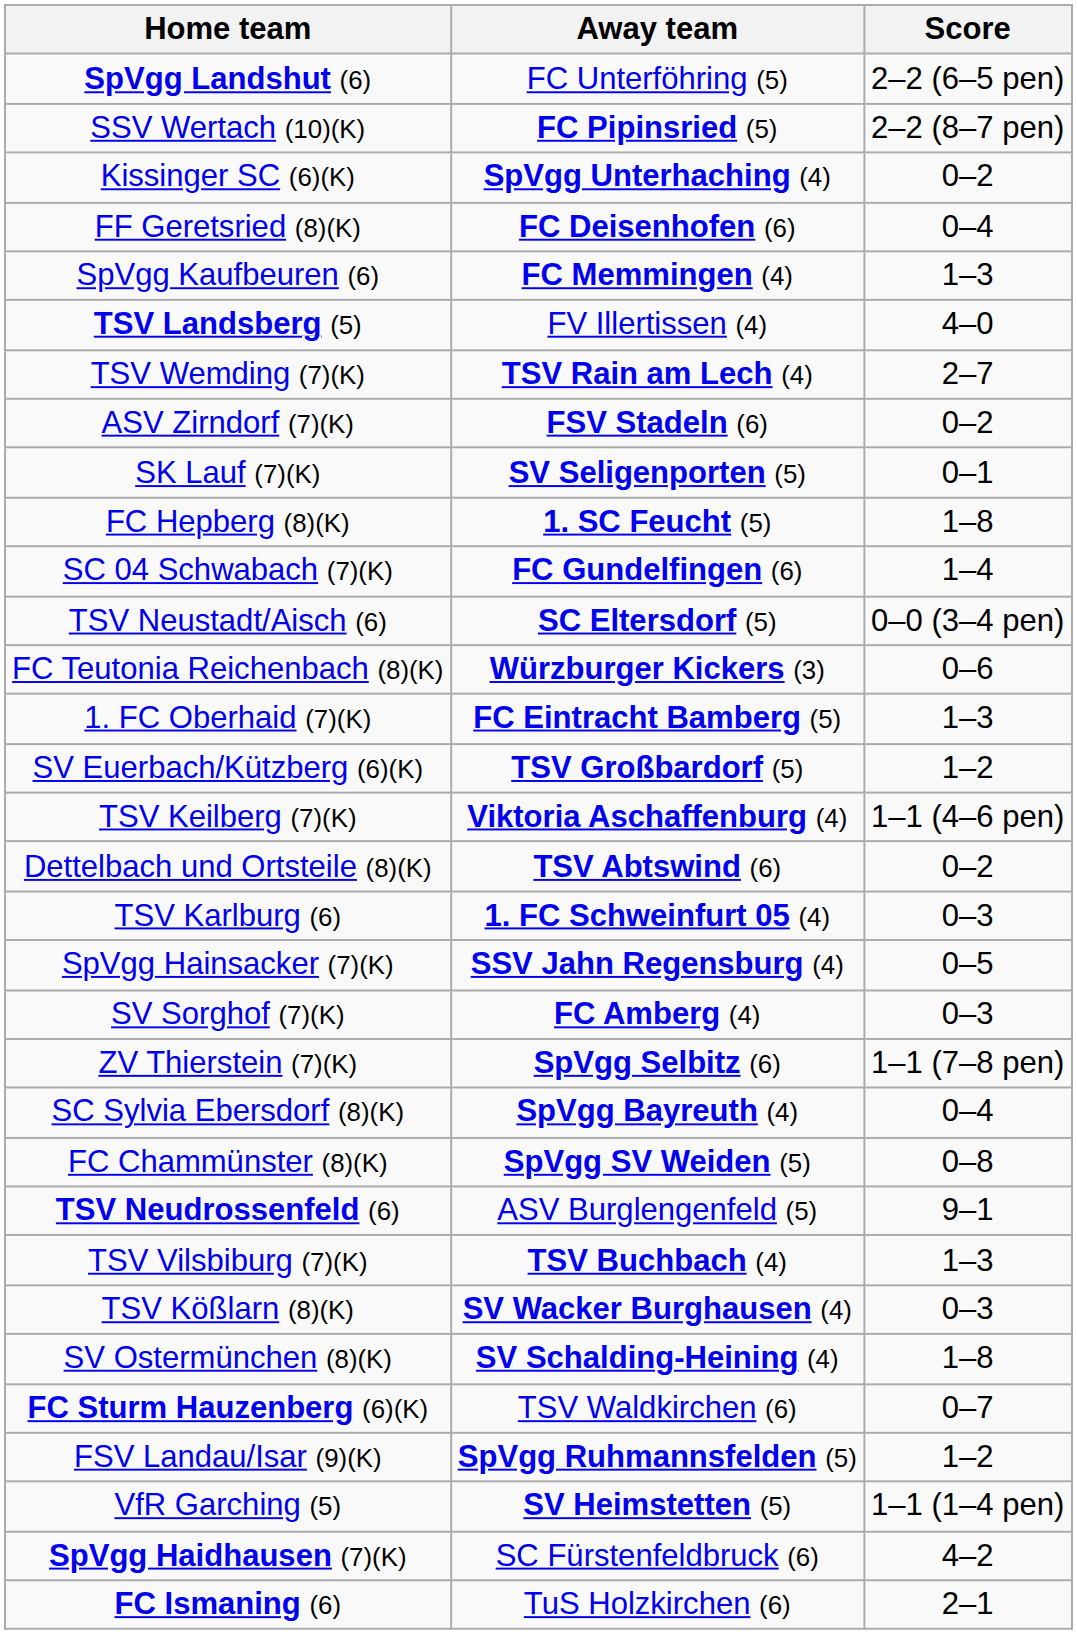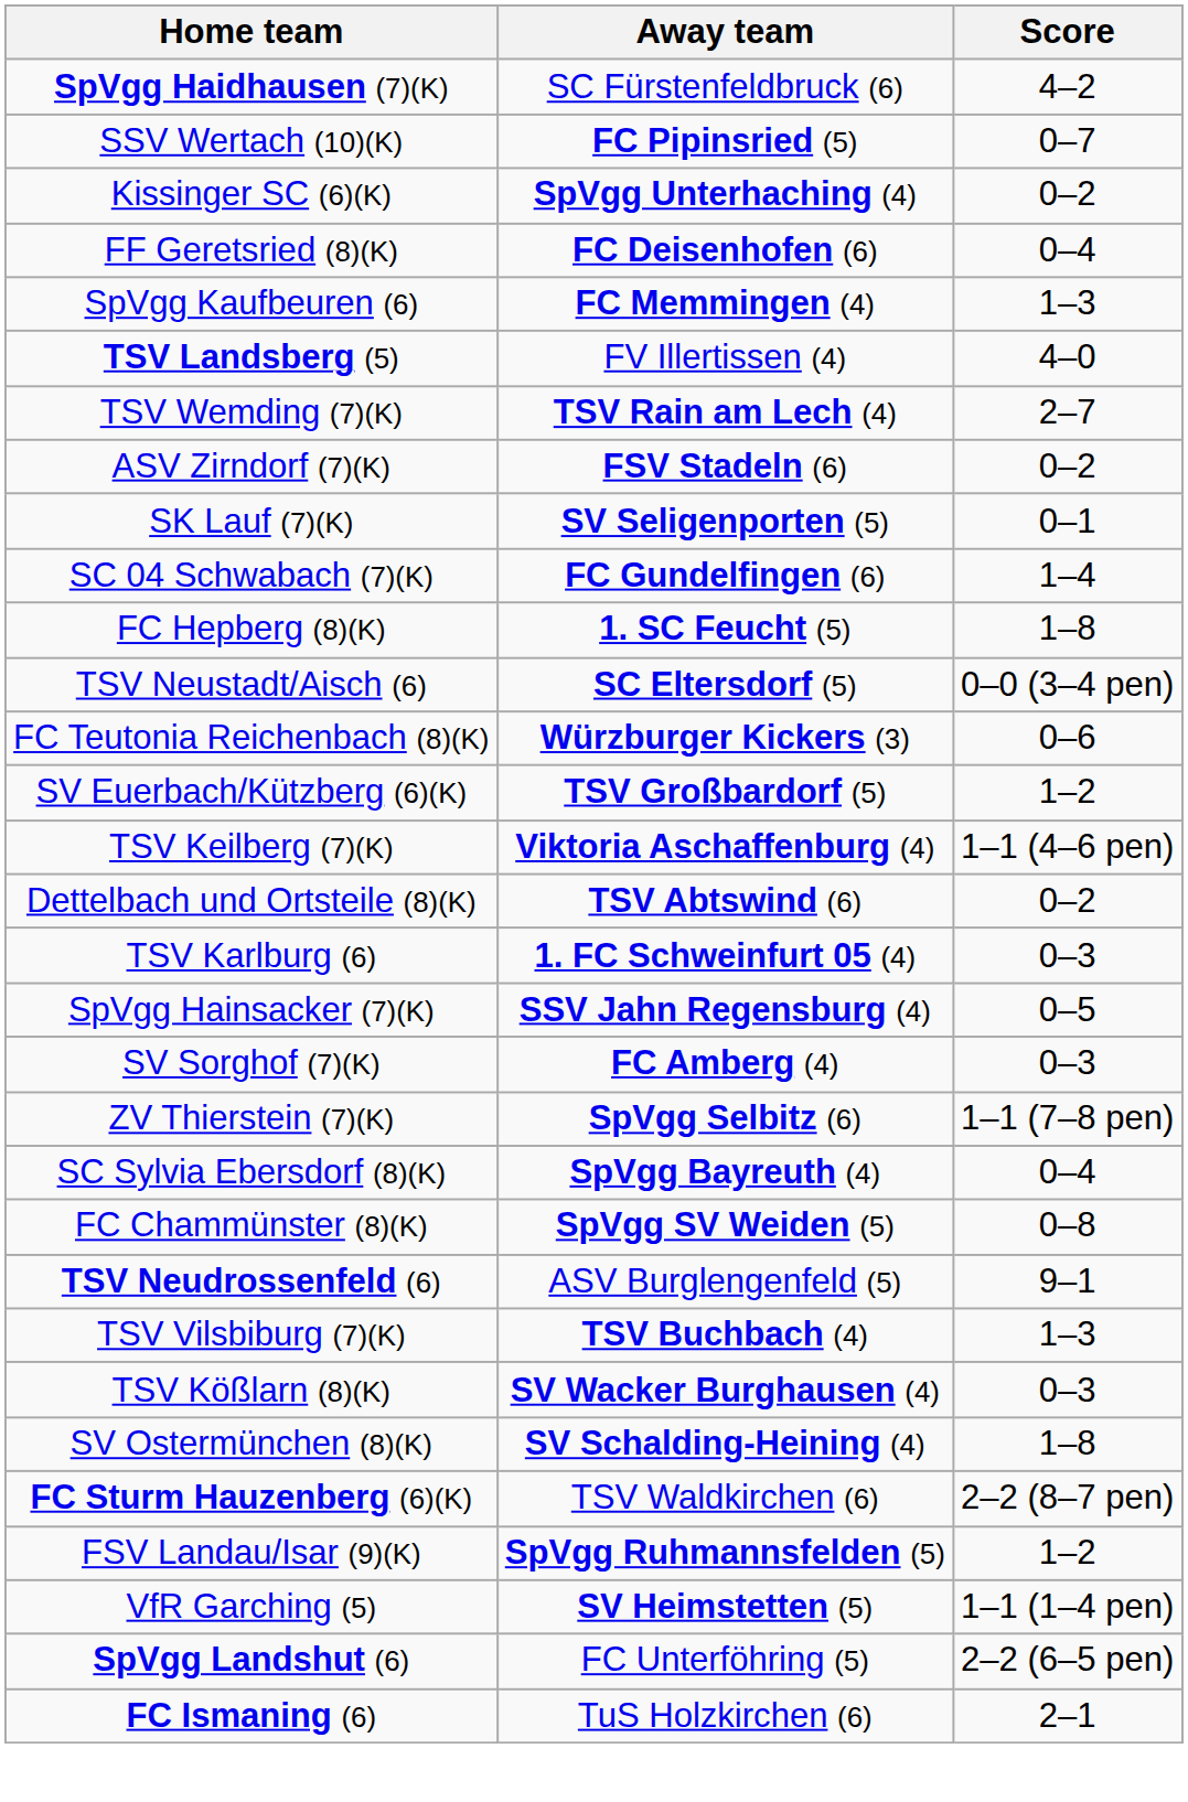rows swapped: SpVgg Haidhausen (7)(K) <-> SpVgg Landshut (6)
SSV Wertach (10)(K) | Score: 2–2 (8–7 pen) -> 0–7
rows swapped: SC 04 Schwabach (7)(K) <-> FC Hepberg (8)(K)
- row: 1. FC Oberhaid (7)(K) | FC Eintracht Bamberg (5) | 1–3
FC Sturm Hauzenberg (6)(K) | Score: 0–7 -> 2–2 (8–7 pen)
